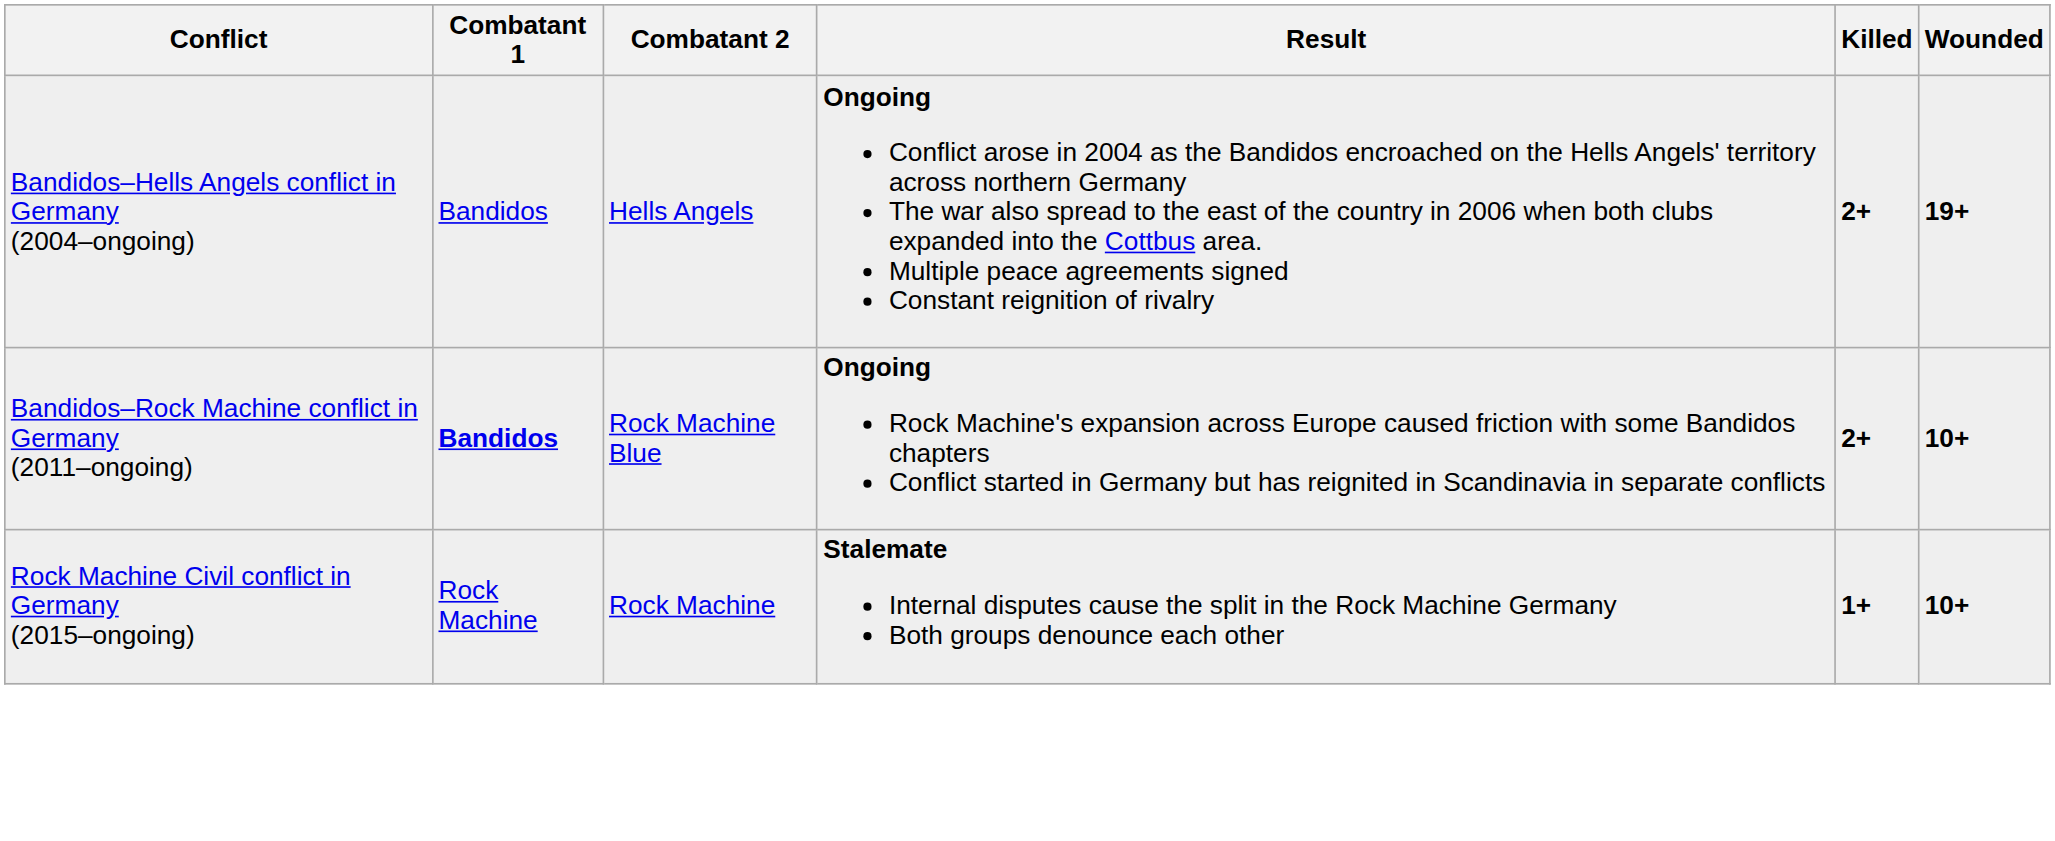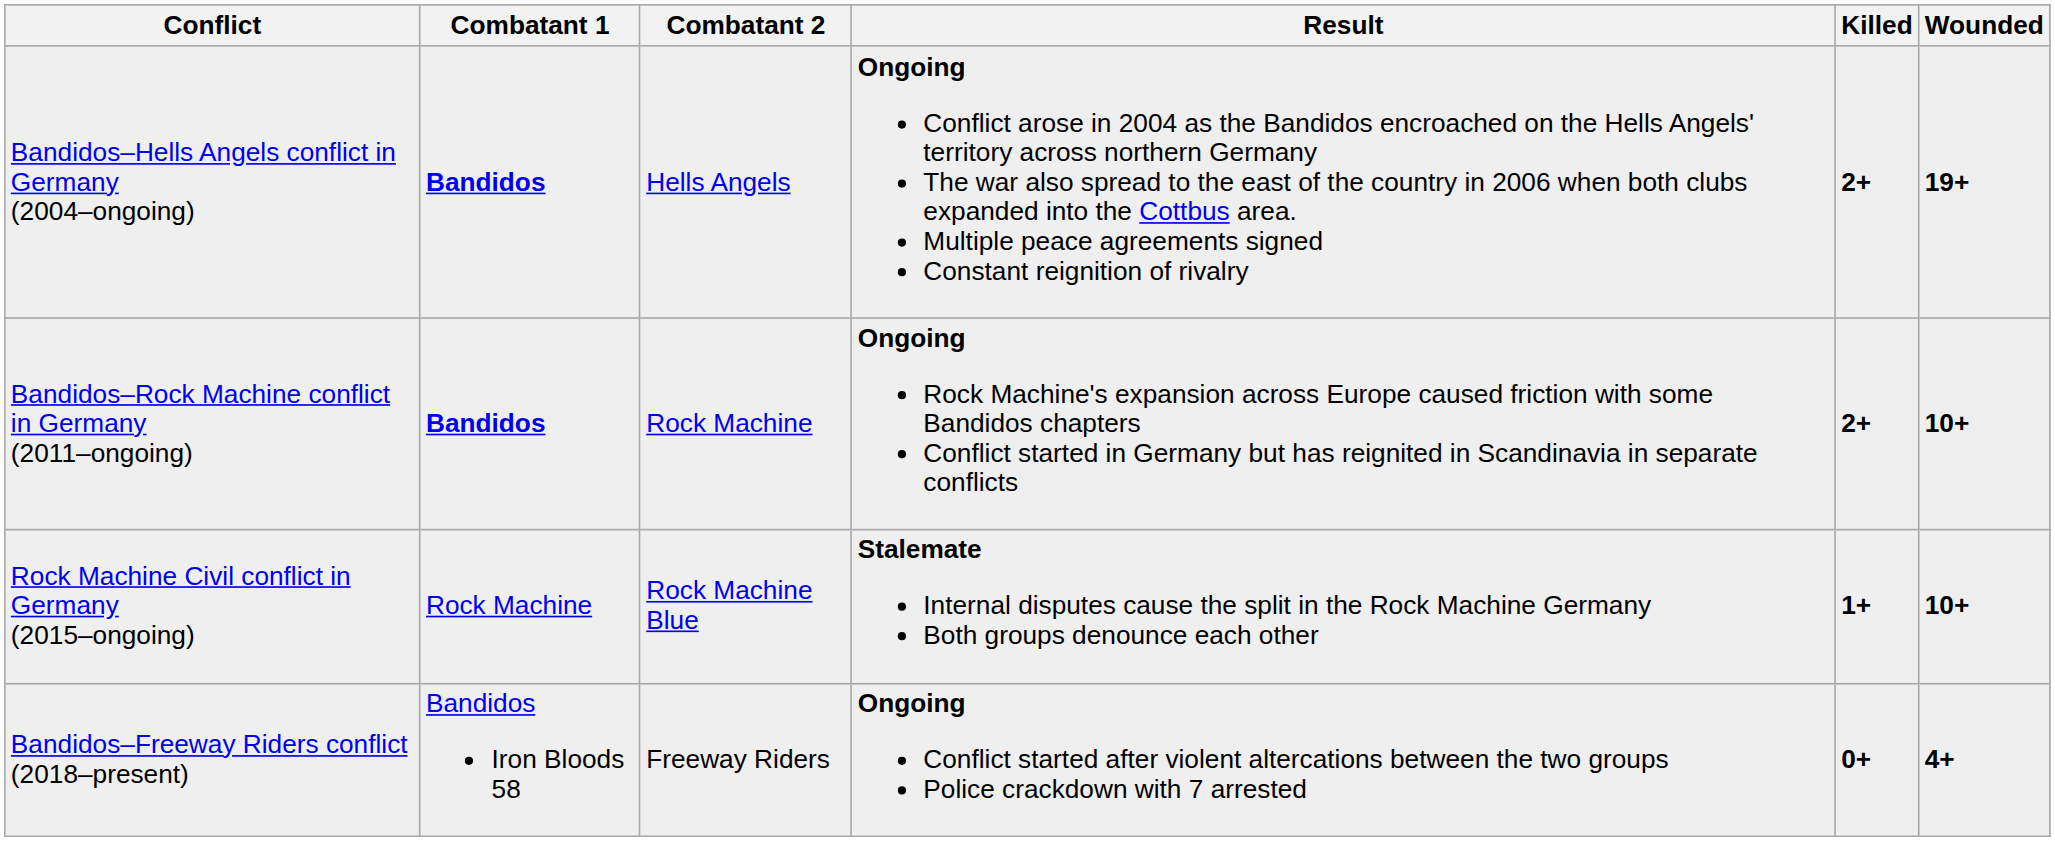Bandidos–Hells Angels conflict in Germany (2004–ongoing) | Combatant 1: normal -> bold
Bandidos–Rock Machine conflict in Germany (2011–ongoing) | Combatant 2: Rock Machine Blue -> Rock Machine
Rock Machine Civil conflict in Germany (2015–ongoing) | Combatant 2: Rock Machine -> Rock Machine Blue
+ row: Bandidos–Freeway Riders conflict (2018–present) | Bandidos Iron Bloods 58 | Freeway Riders | Ongoing Conflict started after violent altercations between the two groups Police crackdown with 7 arrested | 0+ | 4+
